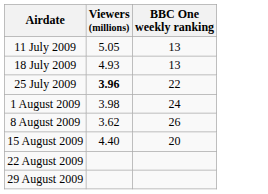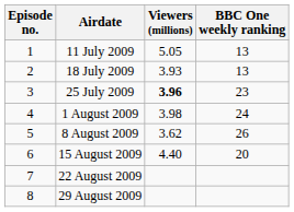+ column: Episode no. | 1 | 2 | 3 | 4 | 5 | 6 | 7 | 8
18 July 2009 | Viewers (millions): 4.93 -> 3.93
25 July 2009 | BBC One weekly ranking: 22 -> 23
